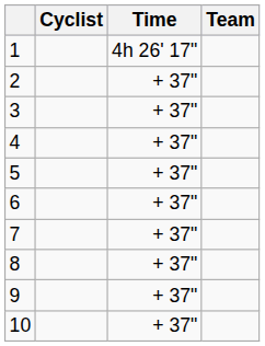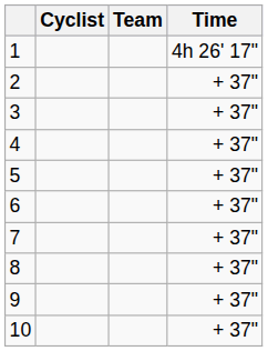columns swapped: Team <-> Time
